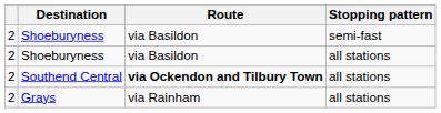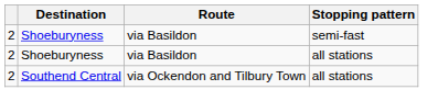Southend Central | Route: bold -> normal
- row: 2 | Grays | via Rainham | all stations
